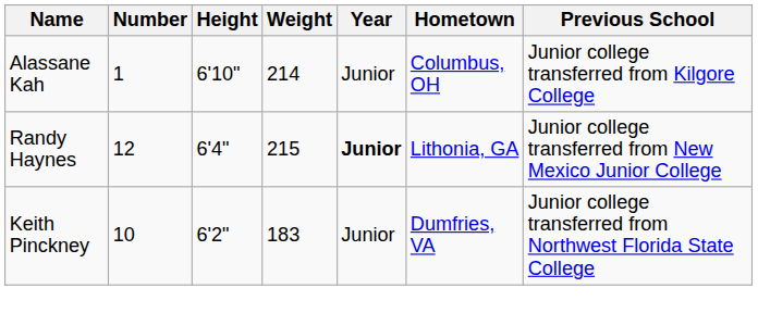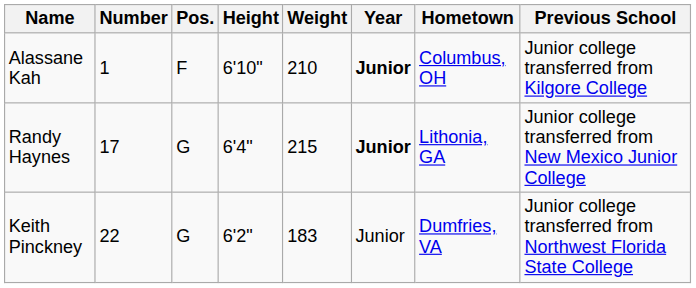+ column: Pos. | F | G | G
Alassane Kah | Weight: 214 -> 210
Alassane Kah | Year: normal -> bold
Randy Haynes | Number: 12 -> 17
Keith Pinckney | Number: 10 -> 22
